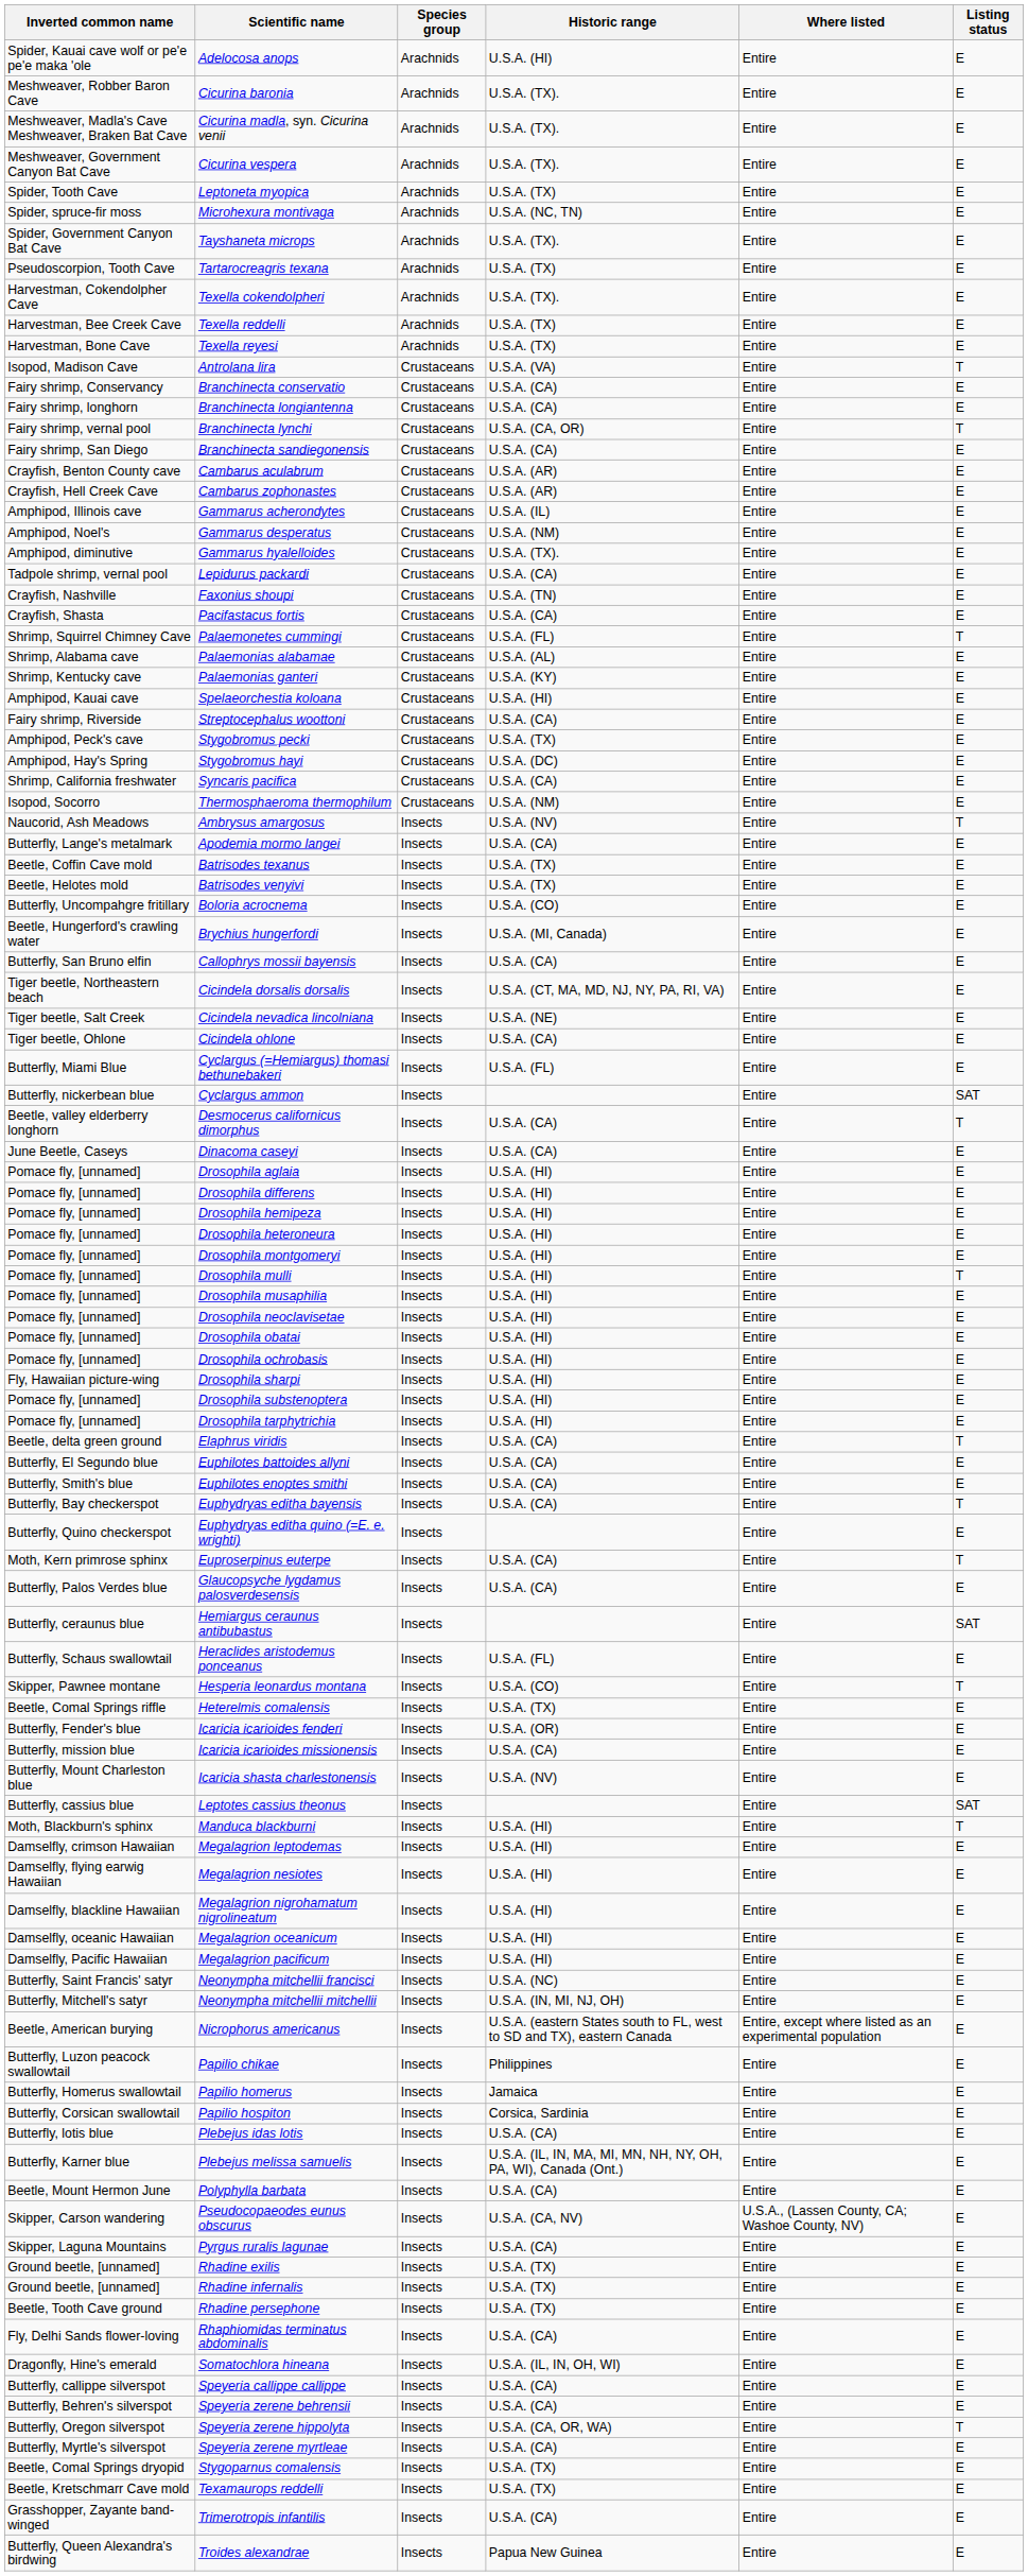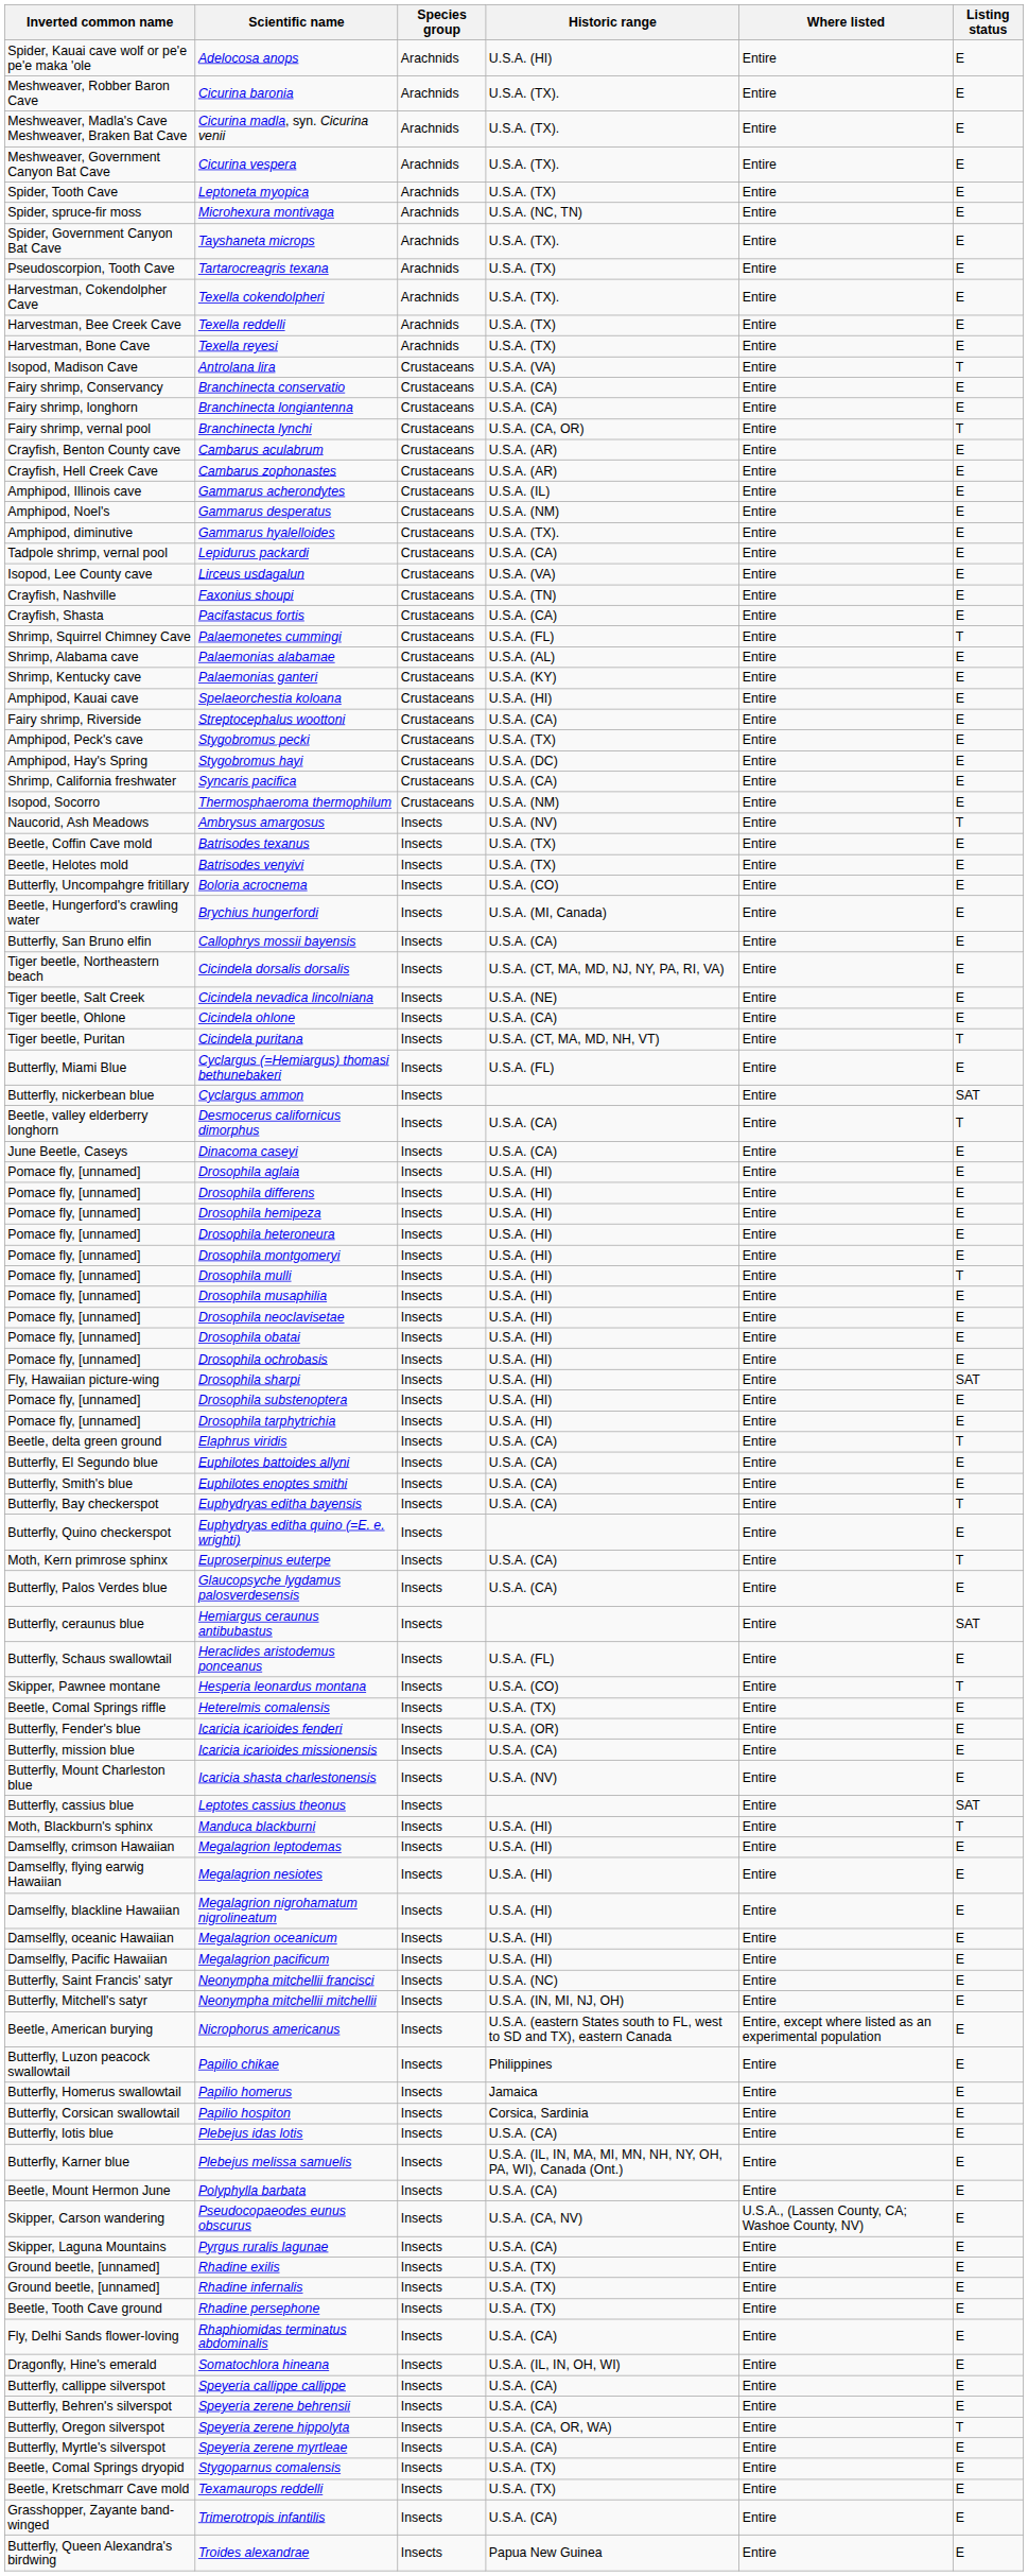- row: Fairy shrimp, San Diego | Branchinecta sandiegonensis | Crustaceans | U.S.A. (CA) | Entire | E
+ row: Isopod, Lee County cave | Lirceus usdagalun | Crustaceans | U.S.A. (VA) | Entire | E
- row: Butterfly, Lange's metalmark | Apodemia mormo langei | Insects | U.S.A. (CA) | Entire | E
+ row: Tiger beetle, Puritan | Cicindela puritana | Insects | U.S.A. (CT, MA, MD, NH, VT) | Entire | T
Drosophila sharpi | Listing status: E -> SAT
